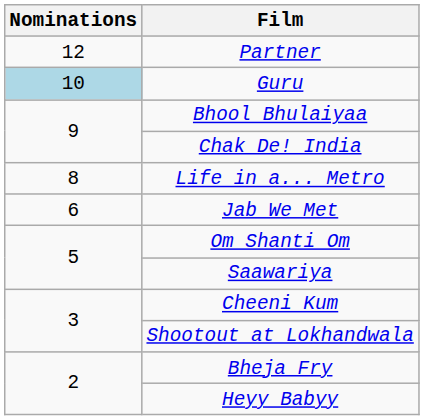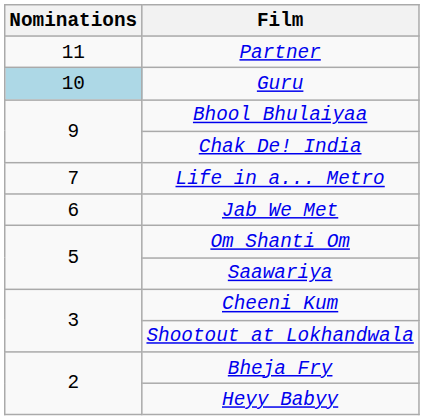Partner | Nominations: 12 -> 11
Life in a... Metro | Nominations: 8 -> 7
